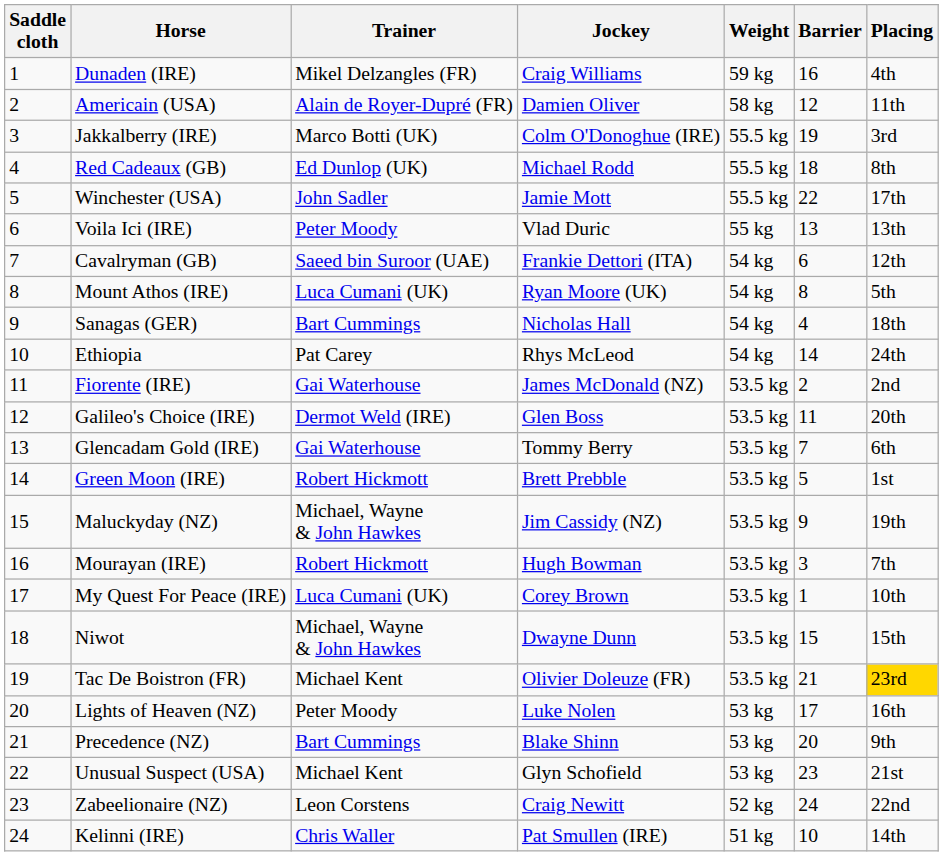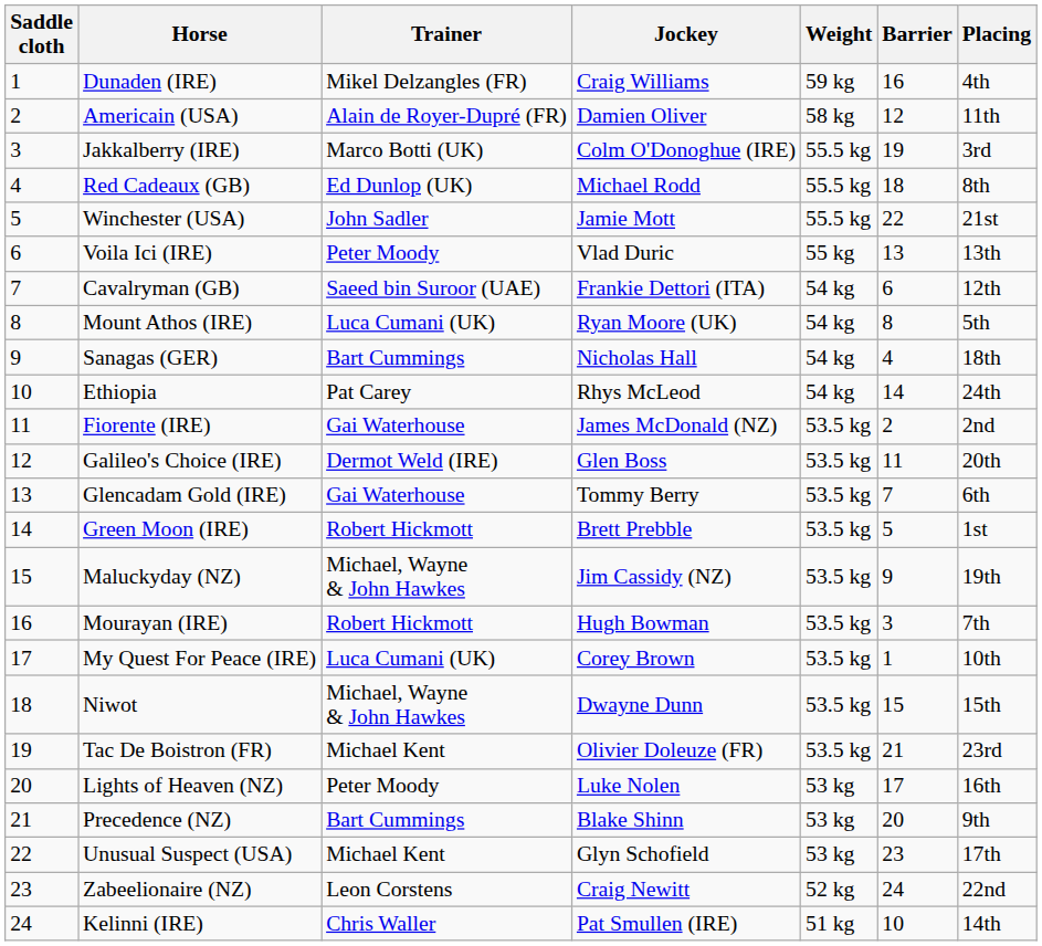Winchester (USA) | Placing: 17th -> 21st
Tac De Boistron (FR) | Placing: gold background -> no background
Unusual Suspect (USA) | Placing: 21st -> 17th
